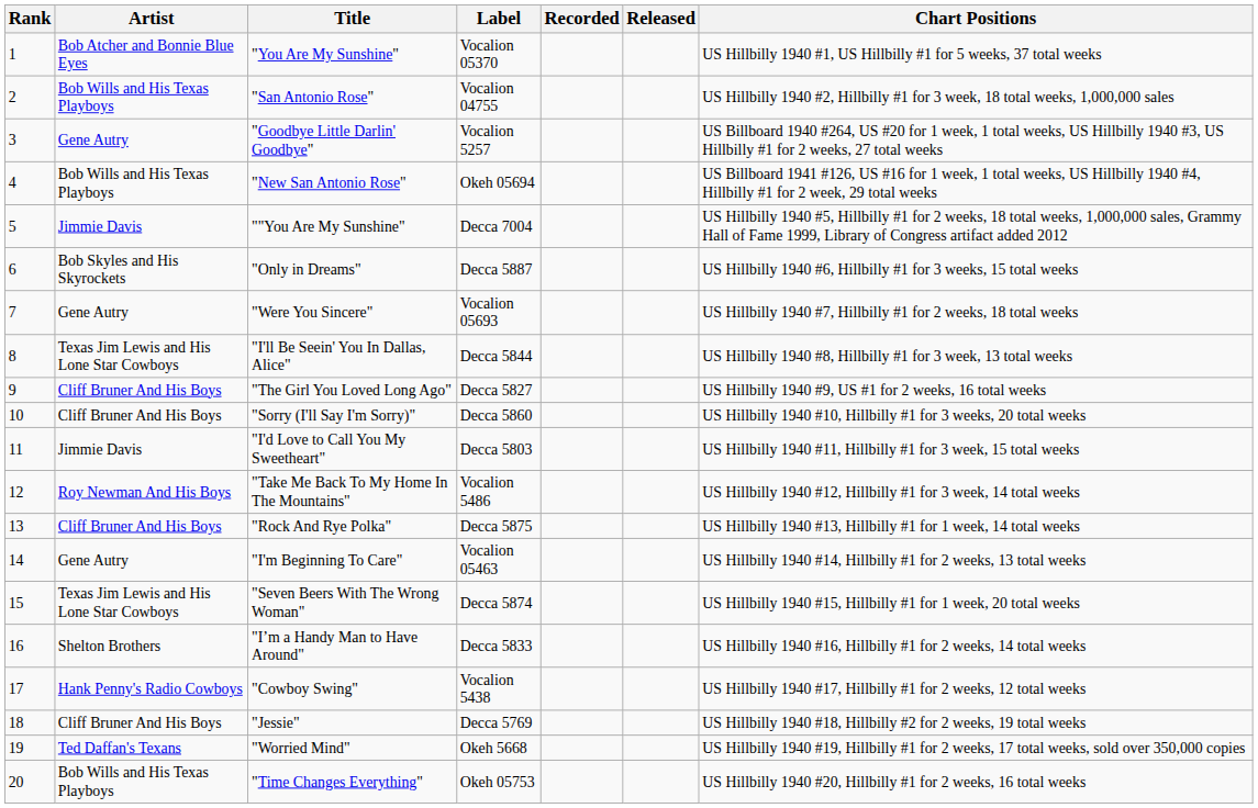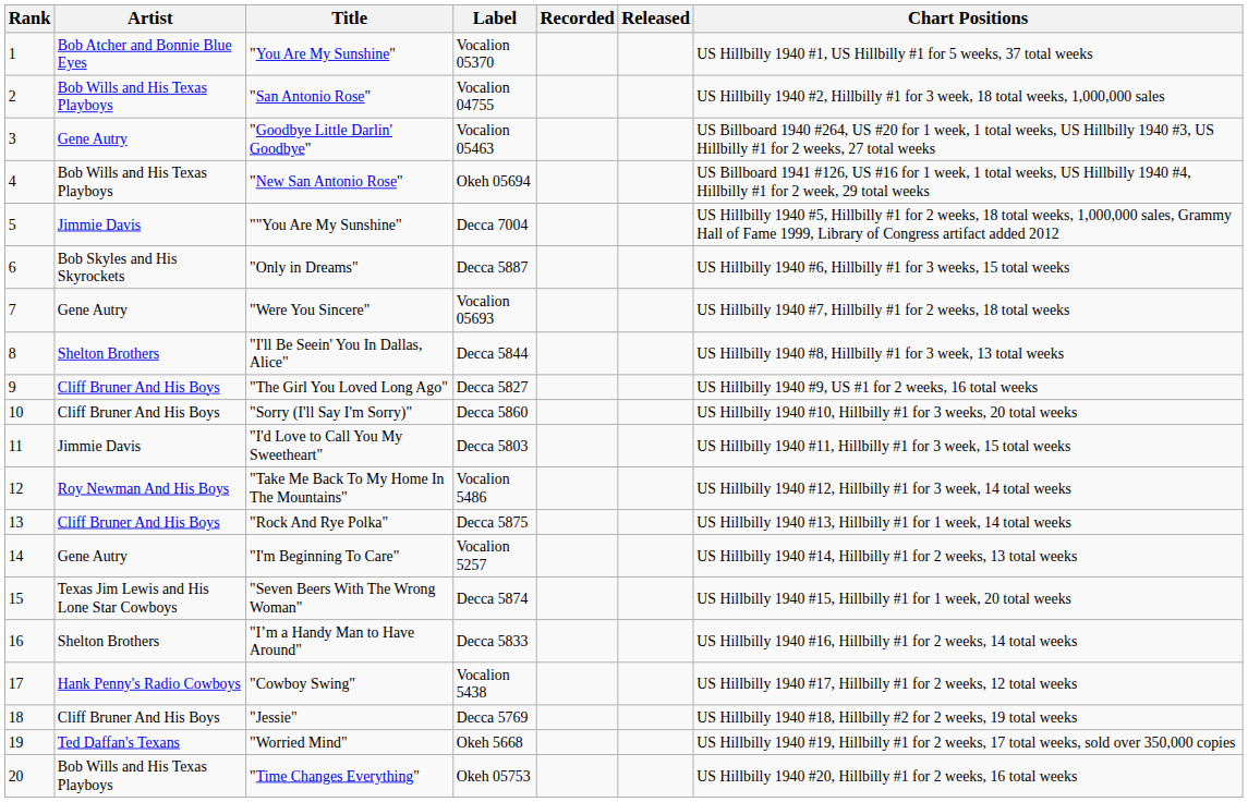"Goodbye Little Darlin' Goodbye" | Label: Vocalion 5257 -> Vocalion 05463
"I'll Be Seein' You In Dallas, Alice" | Artist: Texas Jim Lewis and His Lone Star Cowboys -> Shelton Brothers
"I'm Beginning To Care" | Label: Vocalion 05463 -> Vocalion 5257
